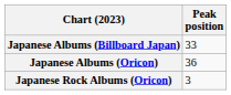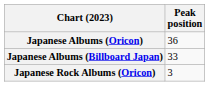rows swapped: Japanese Albums (Oricon) <-> Japanese Albums (Billboard Japan)
